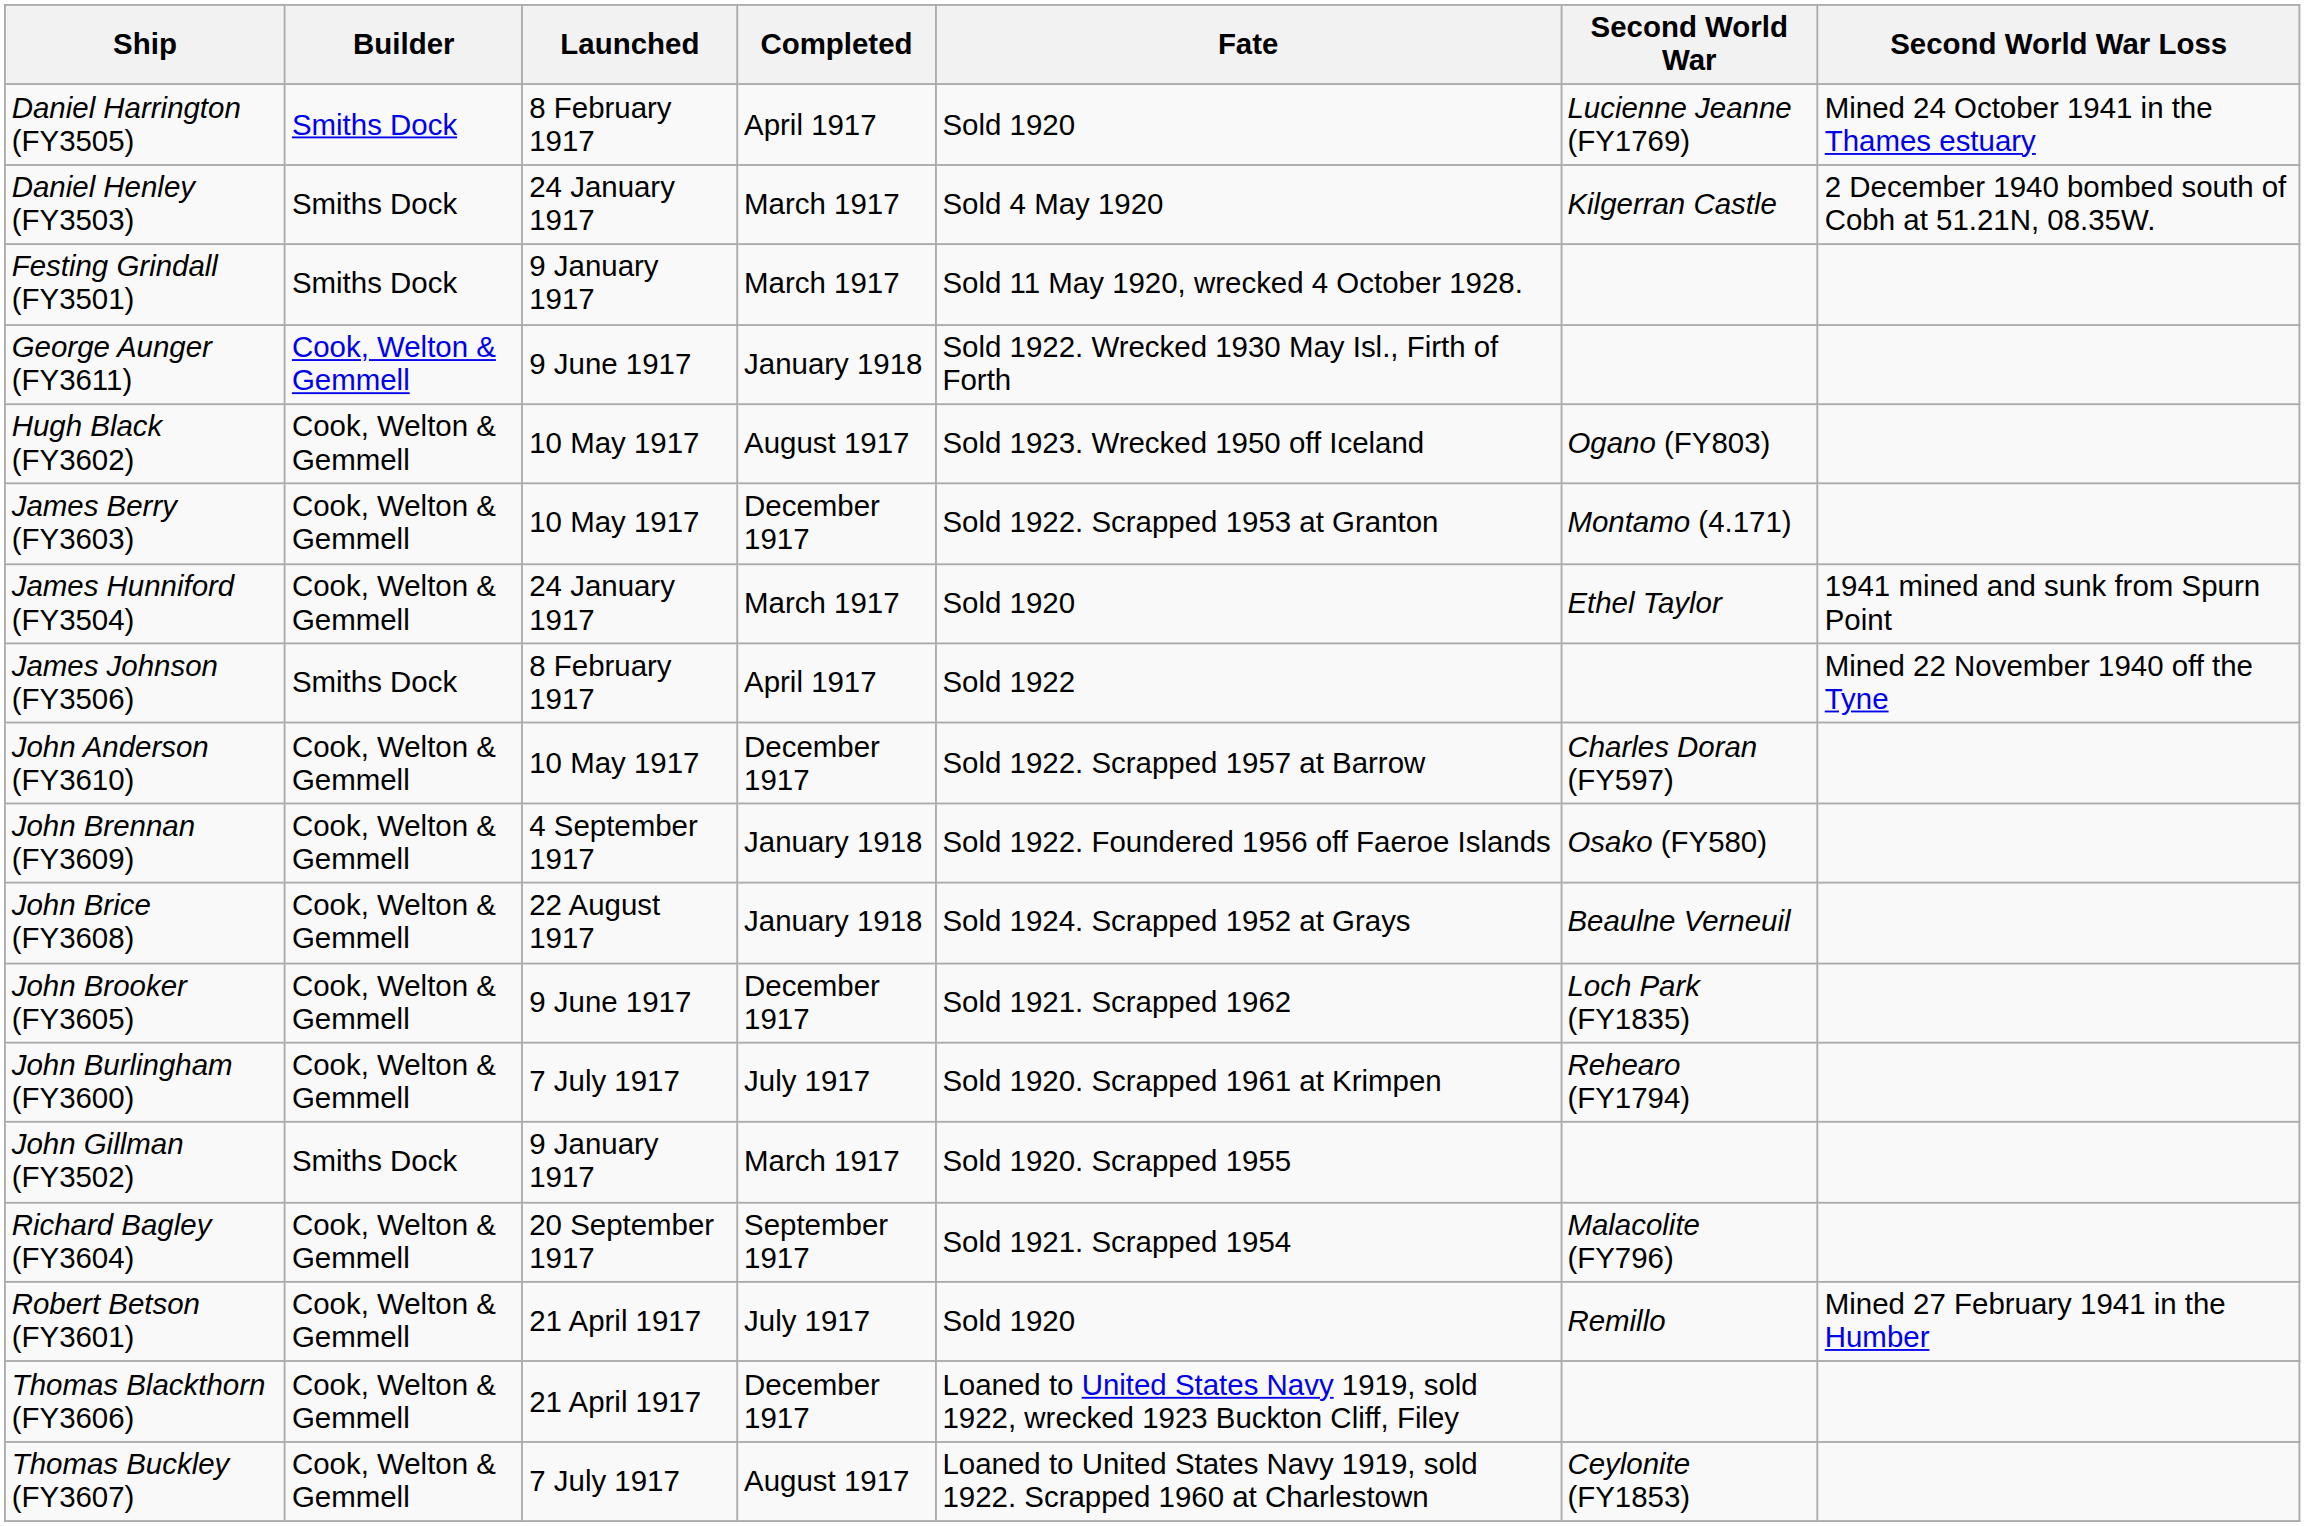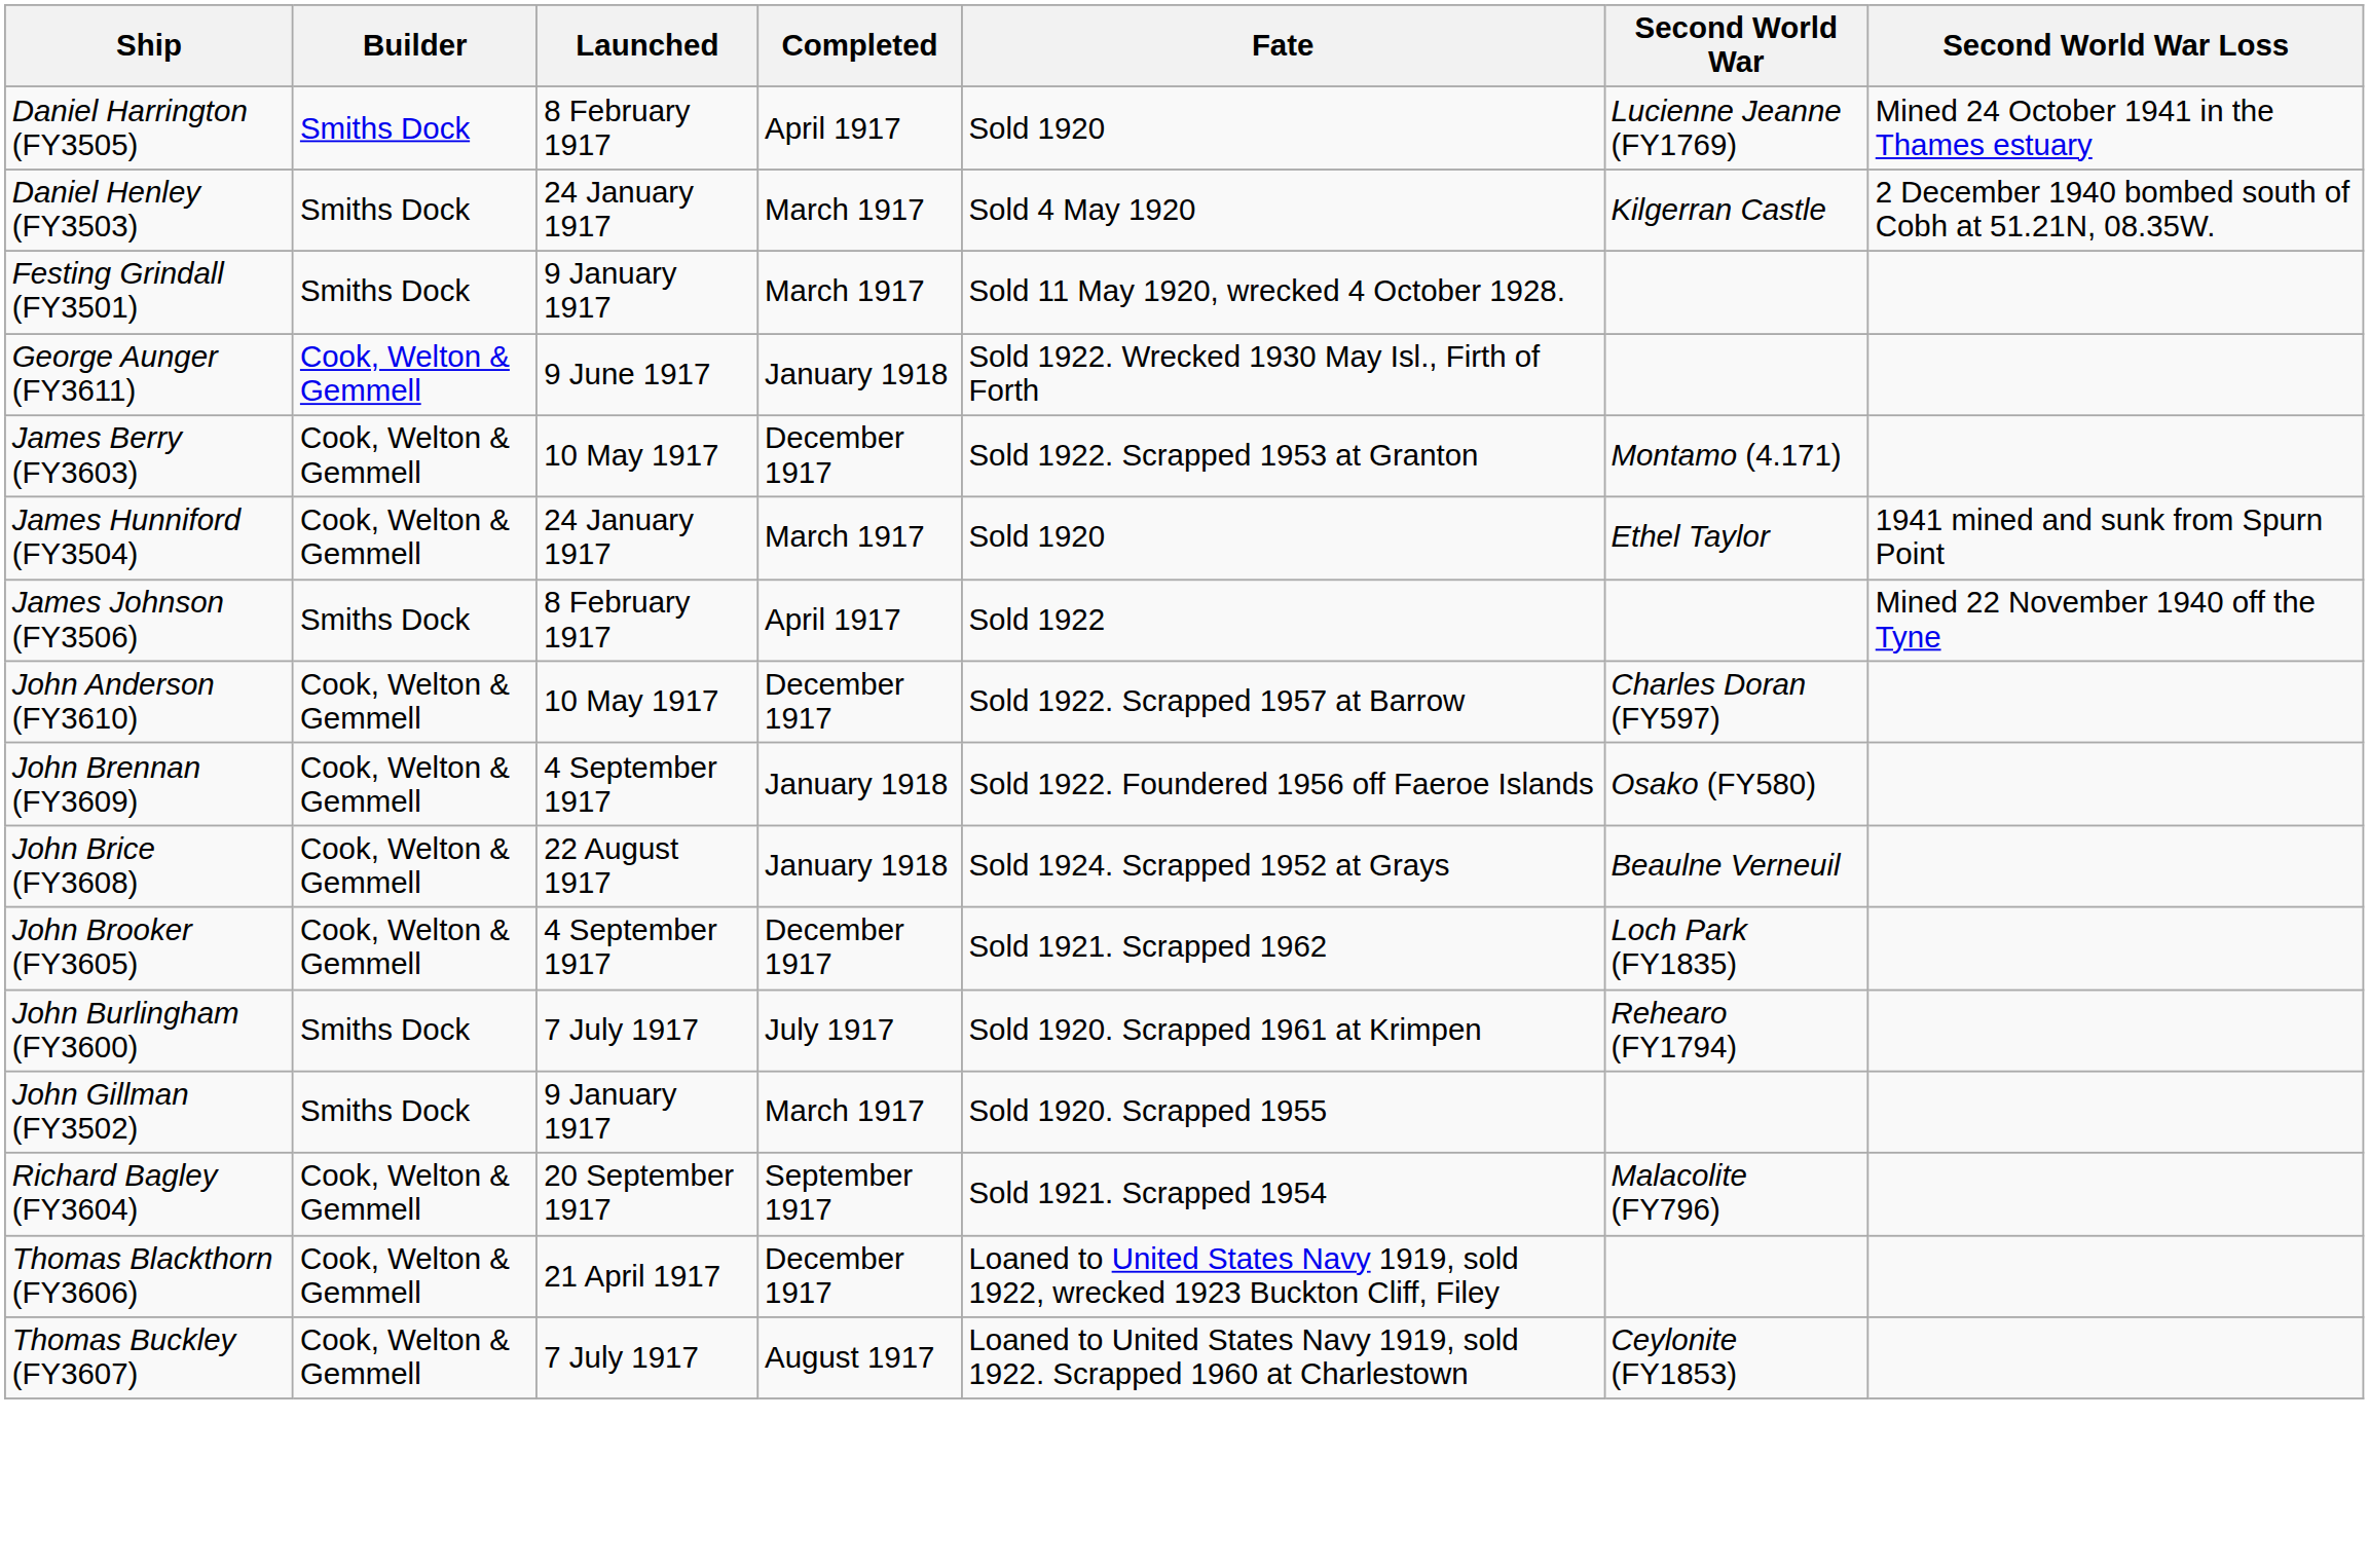- row: Hugh Black (FY3602) | Cook, Welton & Gemmell | 10 May 1917 | August 1917 | Sold 1923. Wrecked 1950 off Iceland | Ogano (FY803)
John Brooker (FY3605) | Launched: 9 June 1917 -> 4 September 1917
John Burlingham (FY3600) | Builder: Cook, Welton & Gemmell -> Smiths Dock
- row: Robert Betson (FY3601) | Cook, Welton & Gemmell | 21 April 1917 | July 1917 | Sold 1920 | Remillo | Mined 27 February 1941 in the Humber
